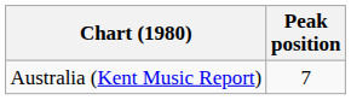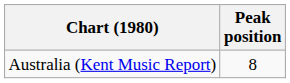Australia (Kent Music Report) | Peak position: 7 -> 8
